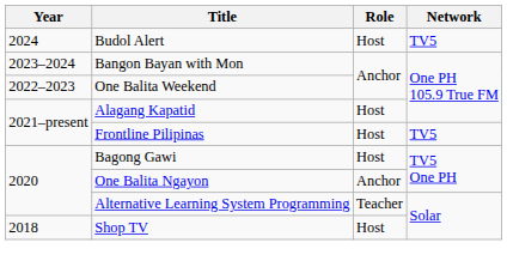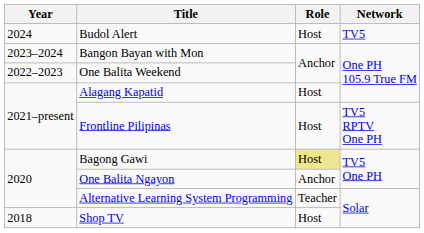Frontline Pilipinas | Network: TV5 -> TV5 RPTV One PH
Bagong Gawi | Role: no background -> khaki background
